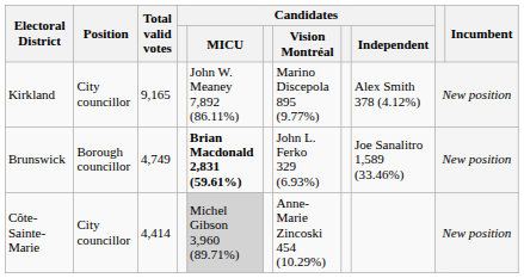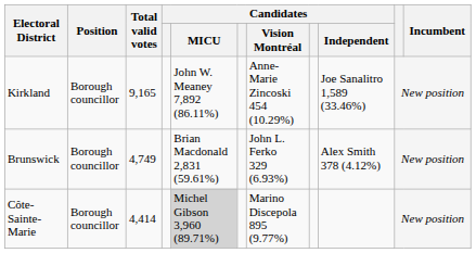Kirkland | Position: City councillor -> Borough councillor
Kirkland | Candidates / Vision Montréal: Marino Discepola 895 (9.77%) -> Anne-Marie Zincoski 454 (10.29%)
Kirkland | Candidates / Independent: Alex Smith 378 (4.12%) -> Joe Sanalitro 1,589 (33.46%)
Brunswick | Candidates / MICU: bold -> normal
Brunswick | Candidates / Independent: Joe Sanalitro 1,589 (33.46%) -> Alex Smith 378 (4.12%)
Côte-Sainte-Marie | Position: City councillor -> Borough councillor
Côte-Sainte-Marie | Candidates / Vision Montréal: Anne-Marie Zincoski 454 (10.29%) -> Marino Discepola 895 (9.77%)
